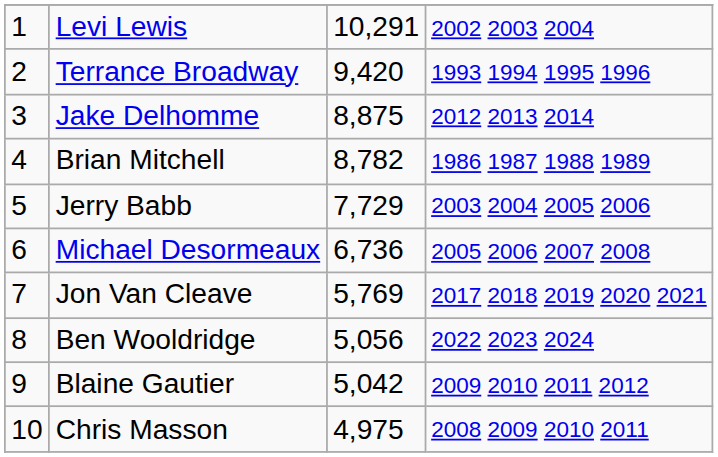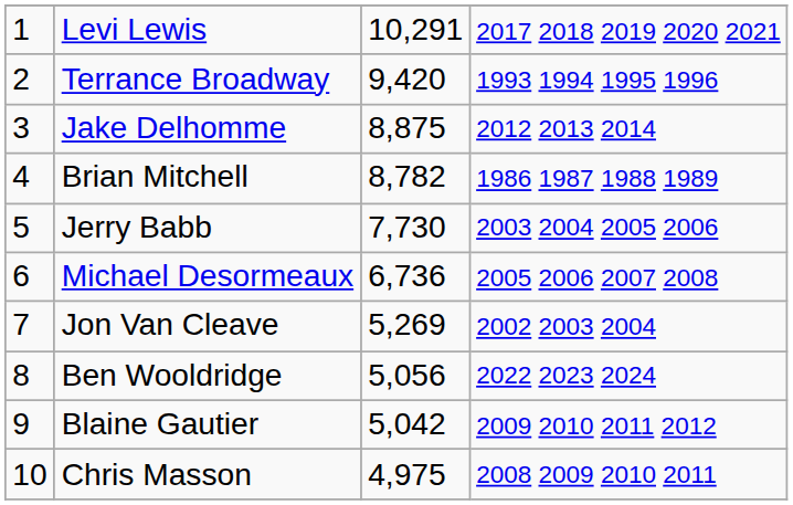Levi Lewis | column 4: 2002 2003 2004 -> 2017 2018 2019 2020 2021
Jerry Babb | column 3: 7,729 -> 7,730
Jon Van Cleave | column 3: 5,769 -> 5,269
Jon Van Cleave | column 4: 2017 2018 2019 2020 2021 -> 2002 2003 2004
